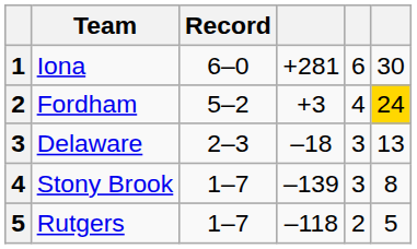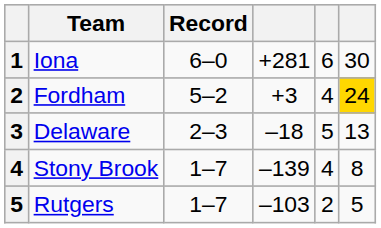Delaware | column 5: 3 -> 5
Stony Brook | column 5: 3 -> 4
Rutgers | column 4: –118 -> –103
